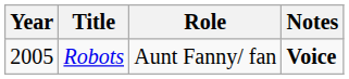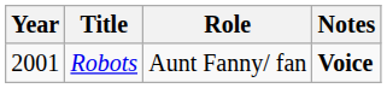Robots | Year: 2005 -> 2001
